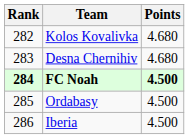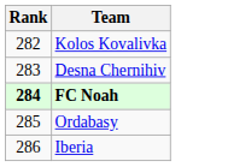- column: Points | 4.680 | 4.680 | 4.500 | 4.500 | 4.500
